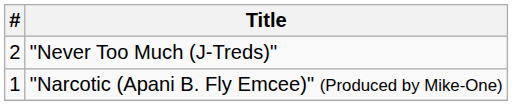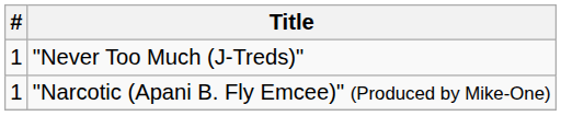"Never Too Much (J-Treds)" | #: 2 -> 1
